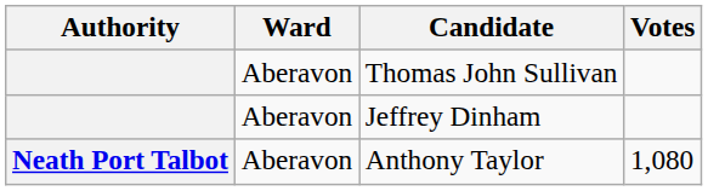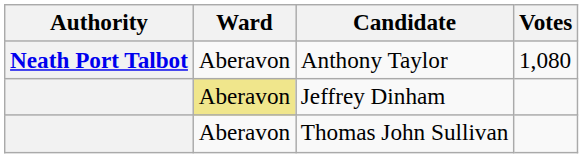rows swapped: Anthony Taylor <-> Thomas John Sullivan
Jeffrey Dinham | Ward: no background -> khaki background
